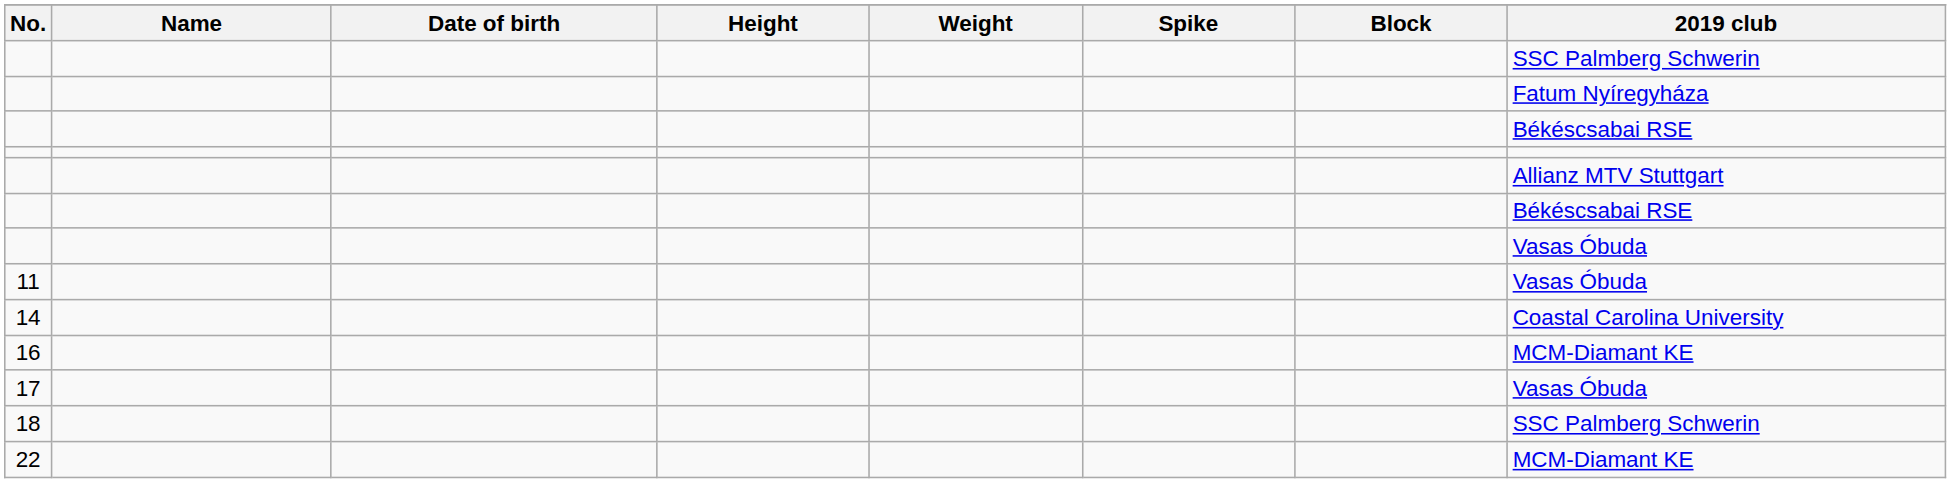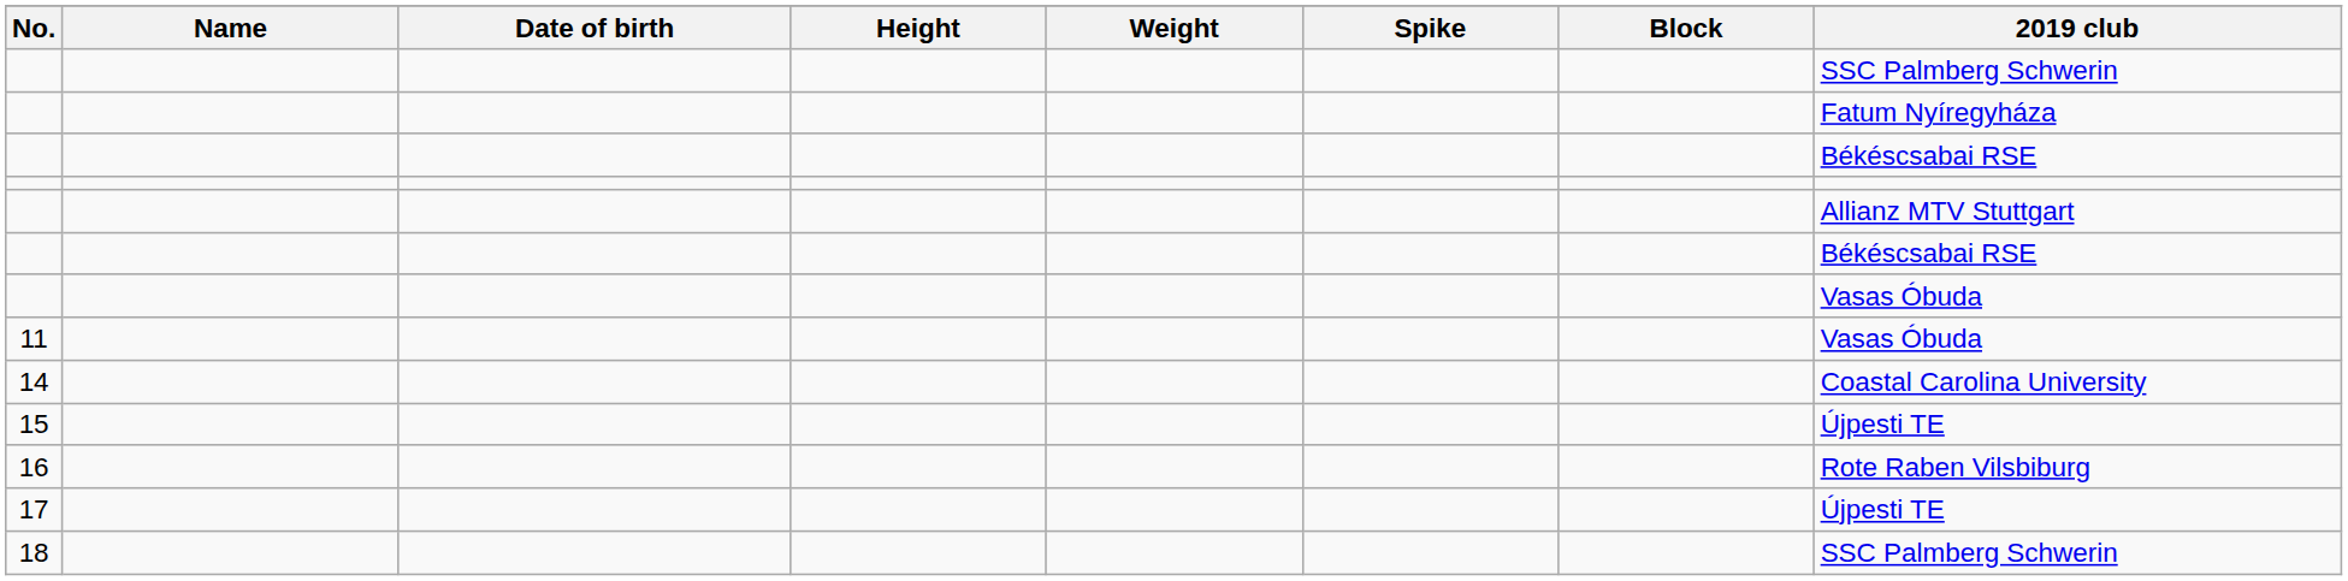+ row: 15 | Újpesti TE
16 | 2019 club: MCM-Diamant KE -> Rote Raben Vilsbiburg
17 | 2019 club: Vasas Óbuda -> Újpesti TE
- row: 22 | MCM-Diamant KE
